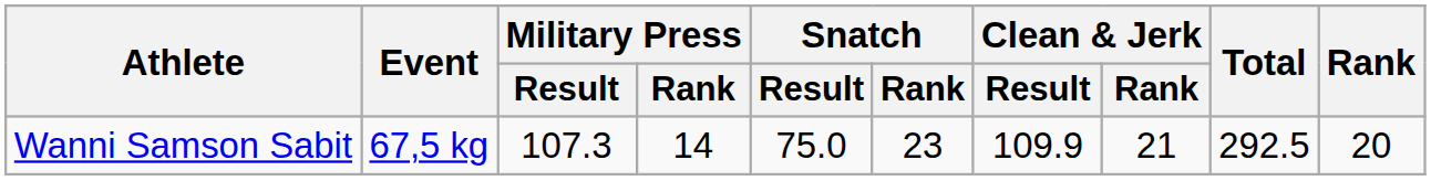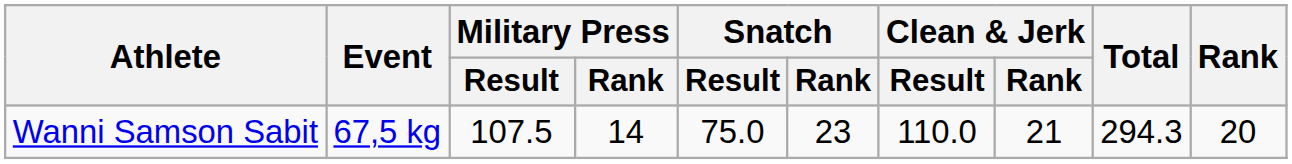Wanni Samson Sabit | Military Press / Result: 107.3 -> 107.5
Wanni Samson Sabit | Clean & Jerk / Result: 109.9 -> 110.0
Wanni Samson Sabit | Total: 292.5 -> 294.3
